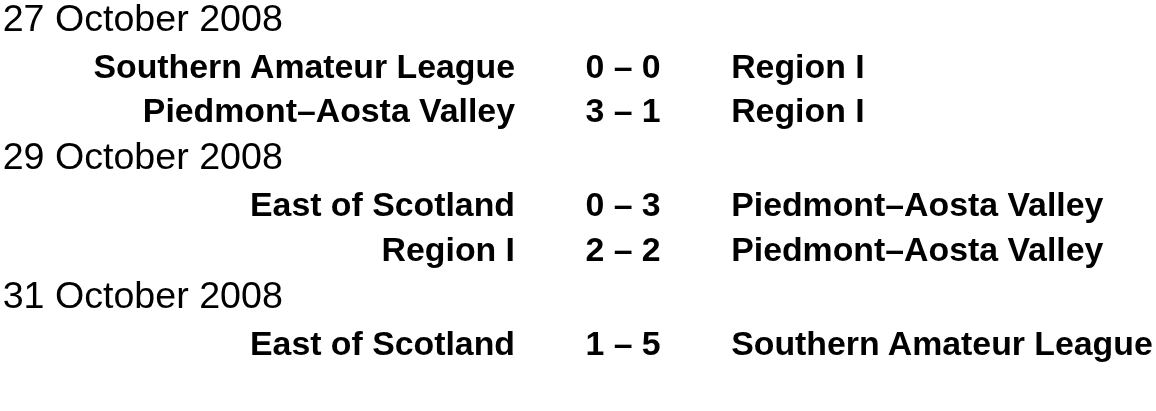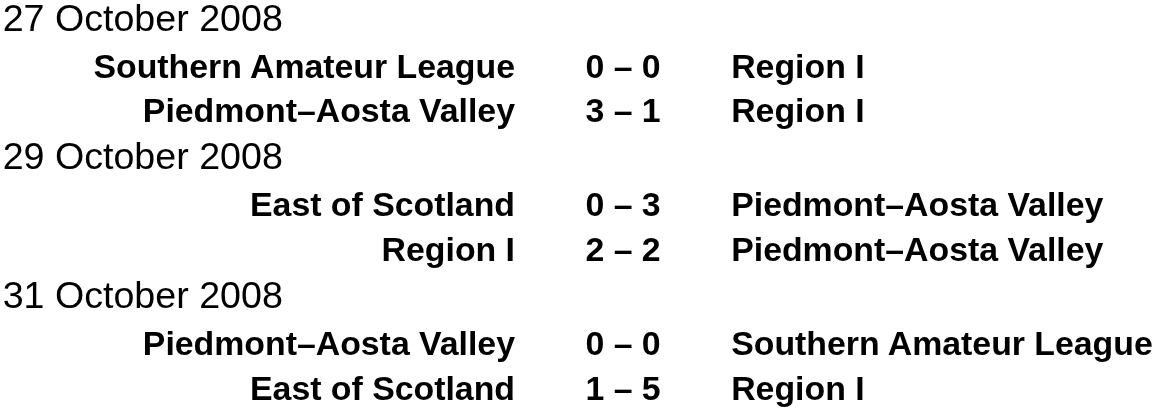+ row: Piedmont–Aosta Valley | 0 – 0 | Southern Amateur League
East of Scotland / 1 – 5 | column 3: Southern Amateur League -> Region I
